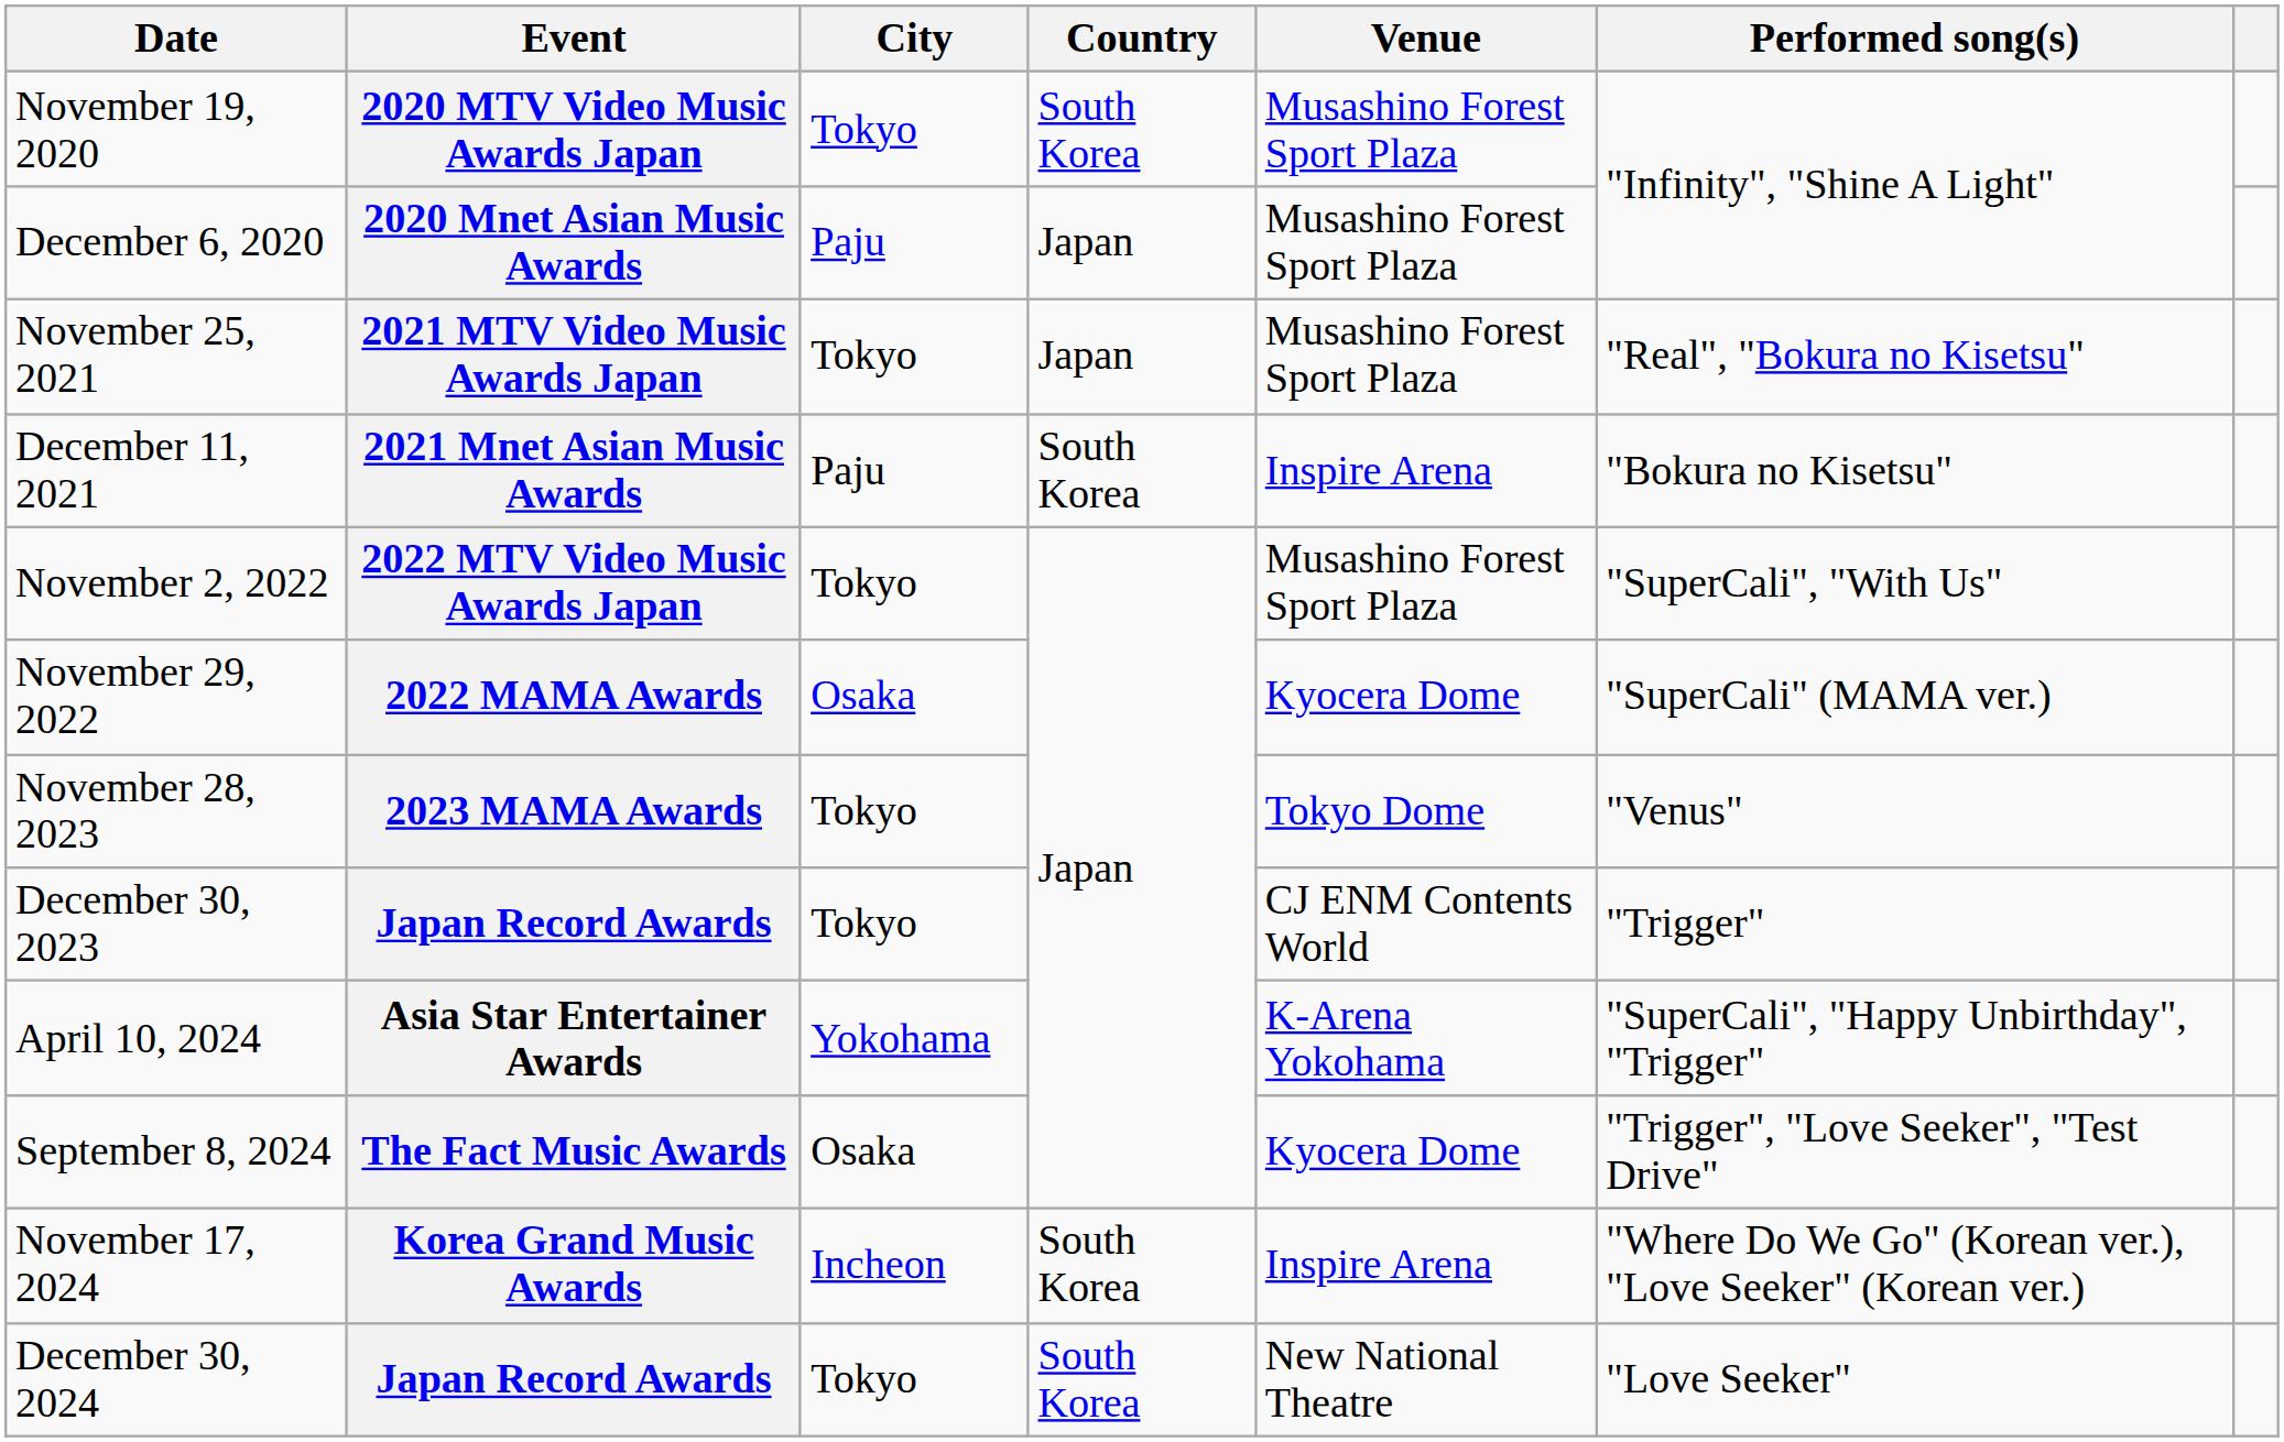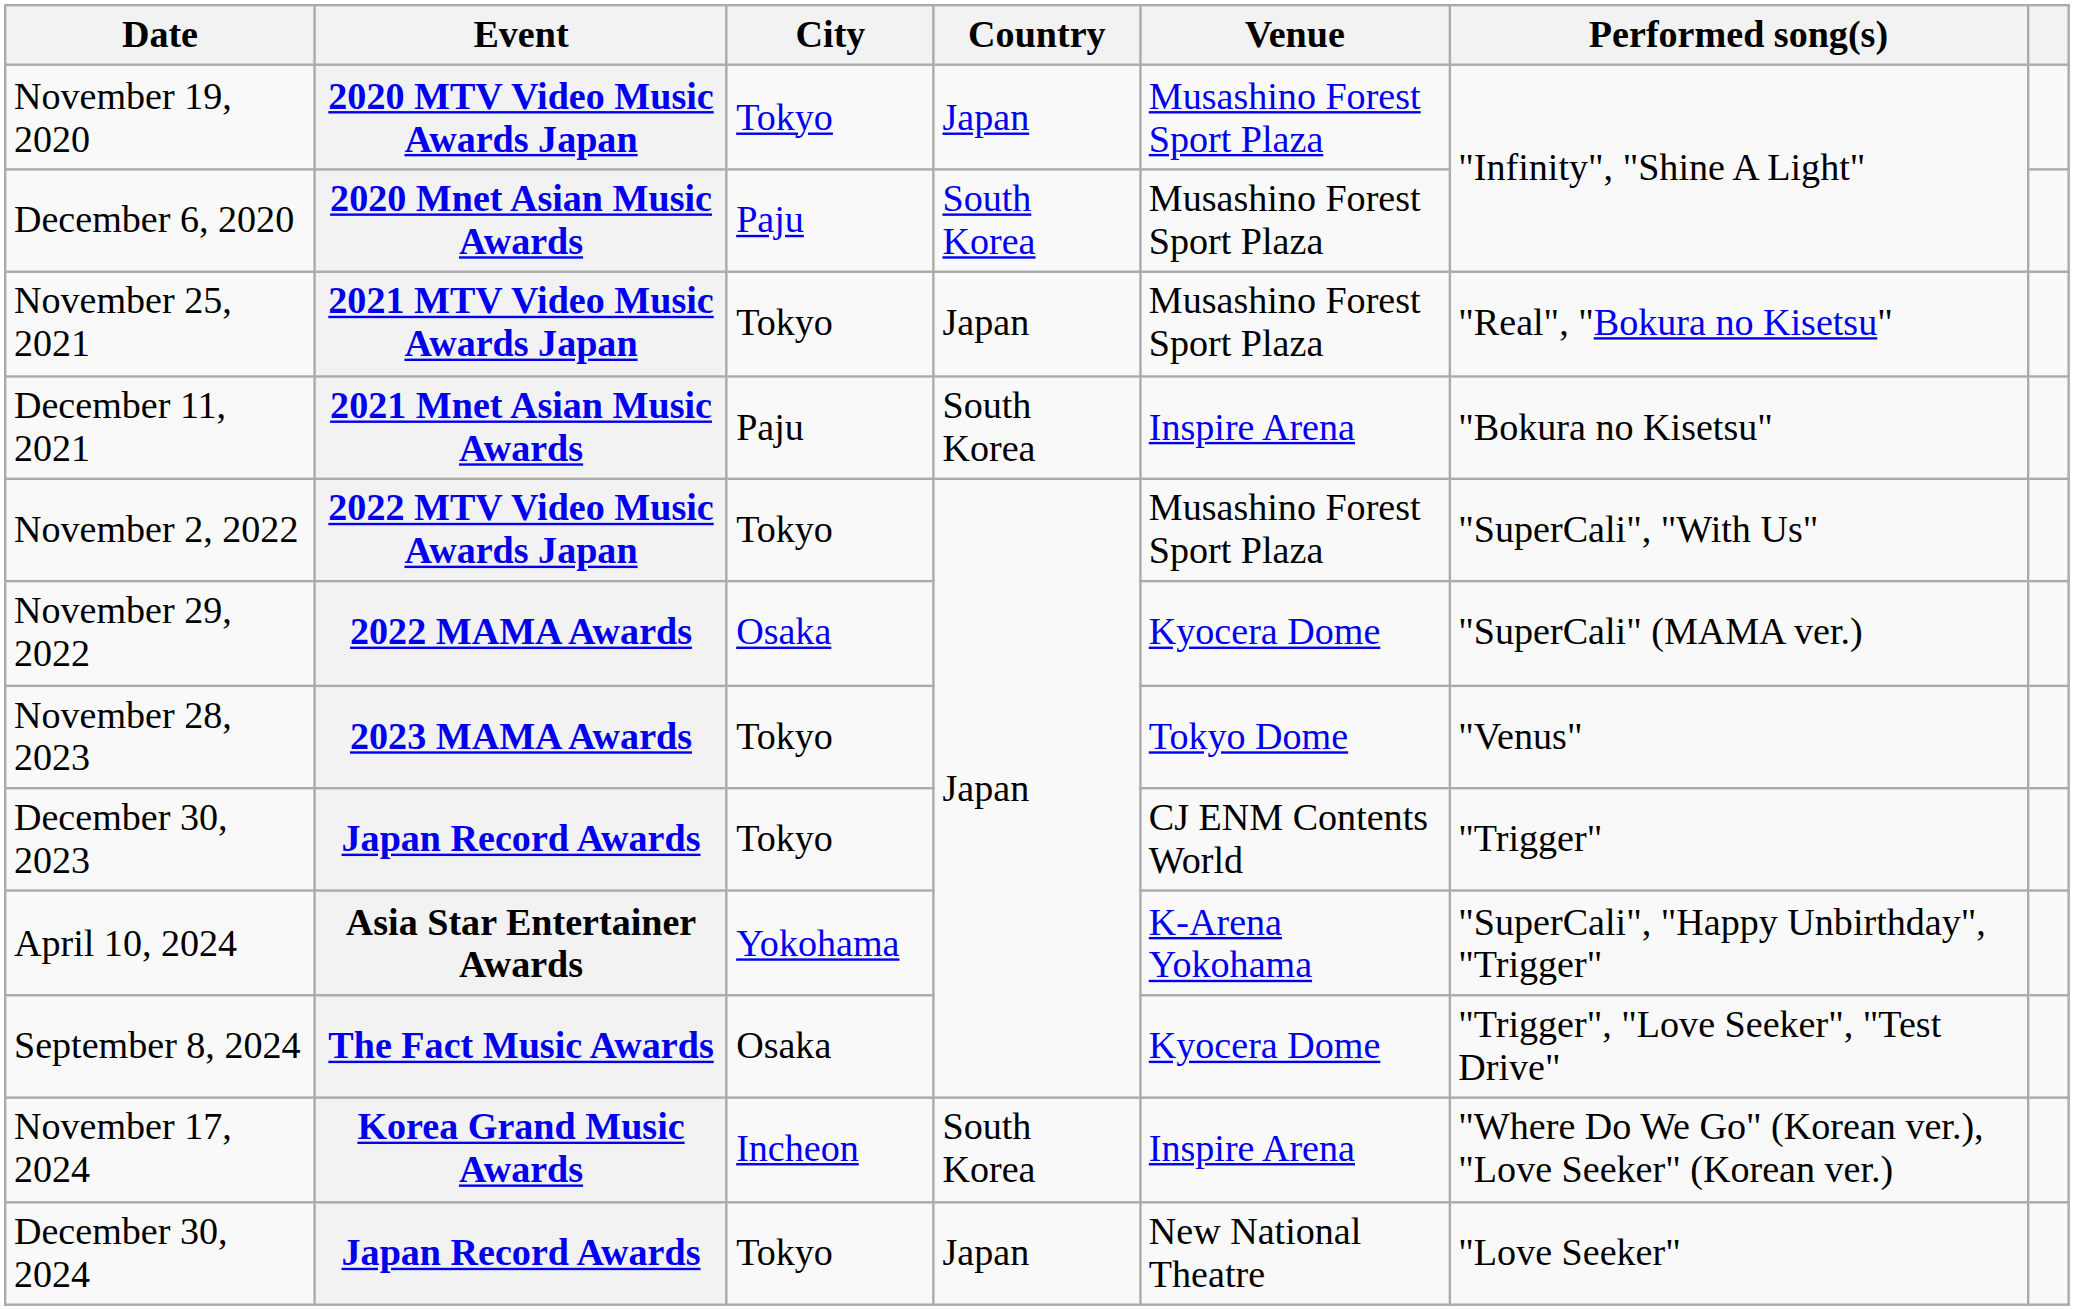2020 MTV Video Music Awards Japan | Country: South Korea -> Japan
2020 Mnet Asian Music Awards | Country: Japan -> South Korea
December 30, 2024 / Japan Record Awards | Country: South Korea -> Japan
